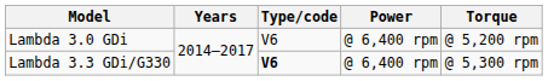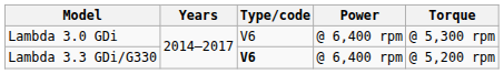Lambda 3.0 GDi | Torque: @ 5,200 rpm -> @ 5,300 rpm
Lambda 3.3 GDi/G330 | Torque: @ 5,300 rpm -> @ 5,200 rpm
